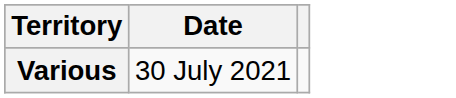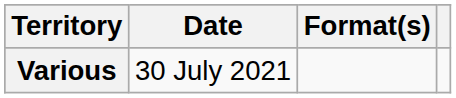+ column: Format(s)
